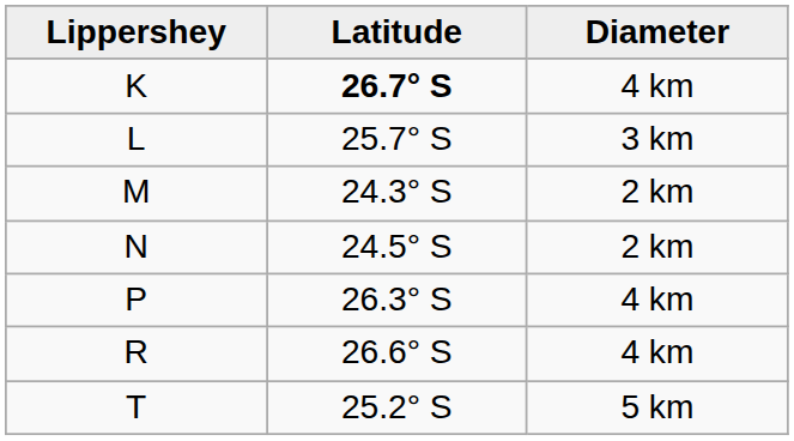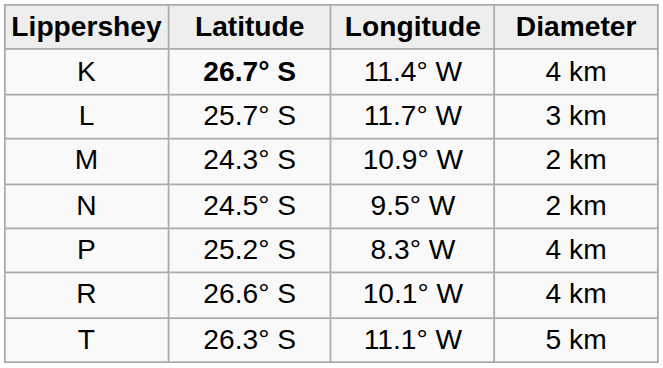+ column: Longitude | 11.4° W | 11.7° W | 10.9° W | 9.5° W | 8.3° W | 10.1° W | 11.1° W
P | Latitude: 26.3° S -> 25.2° S
T | Latitude: 25.2° S -> 26.3° S
